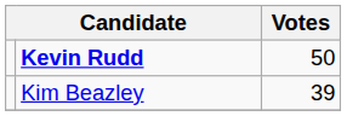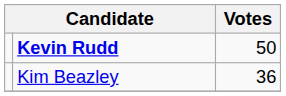Kim Beazley | Votes: 39 -> 36
